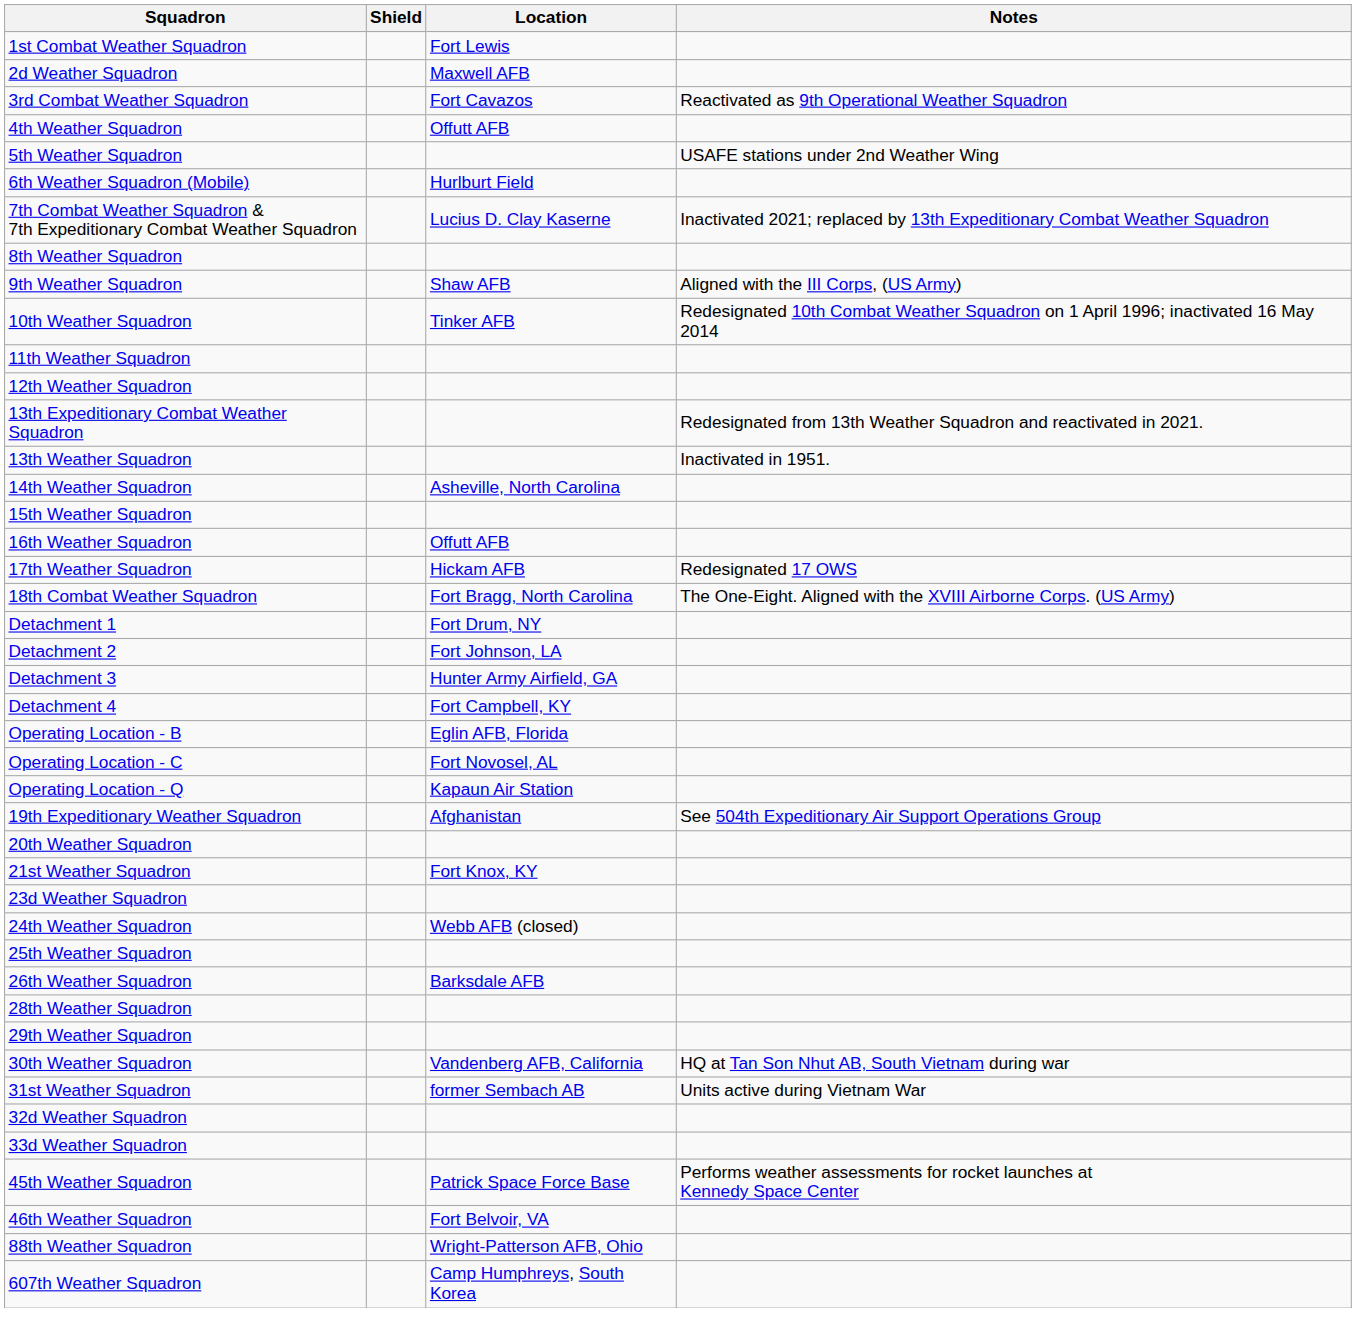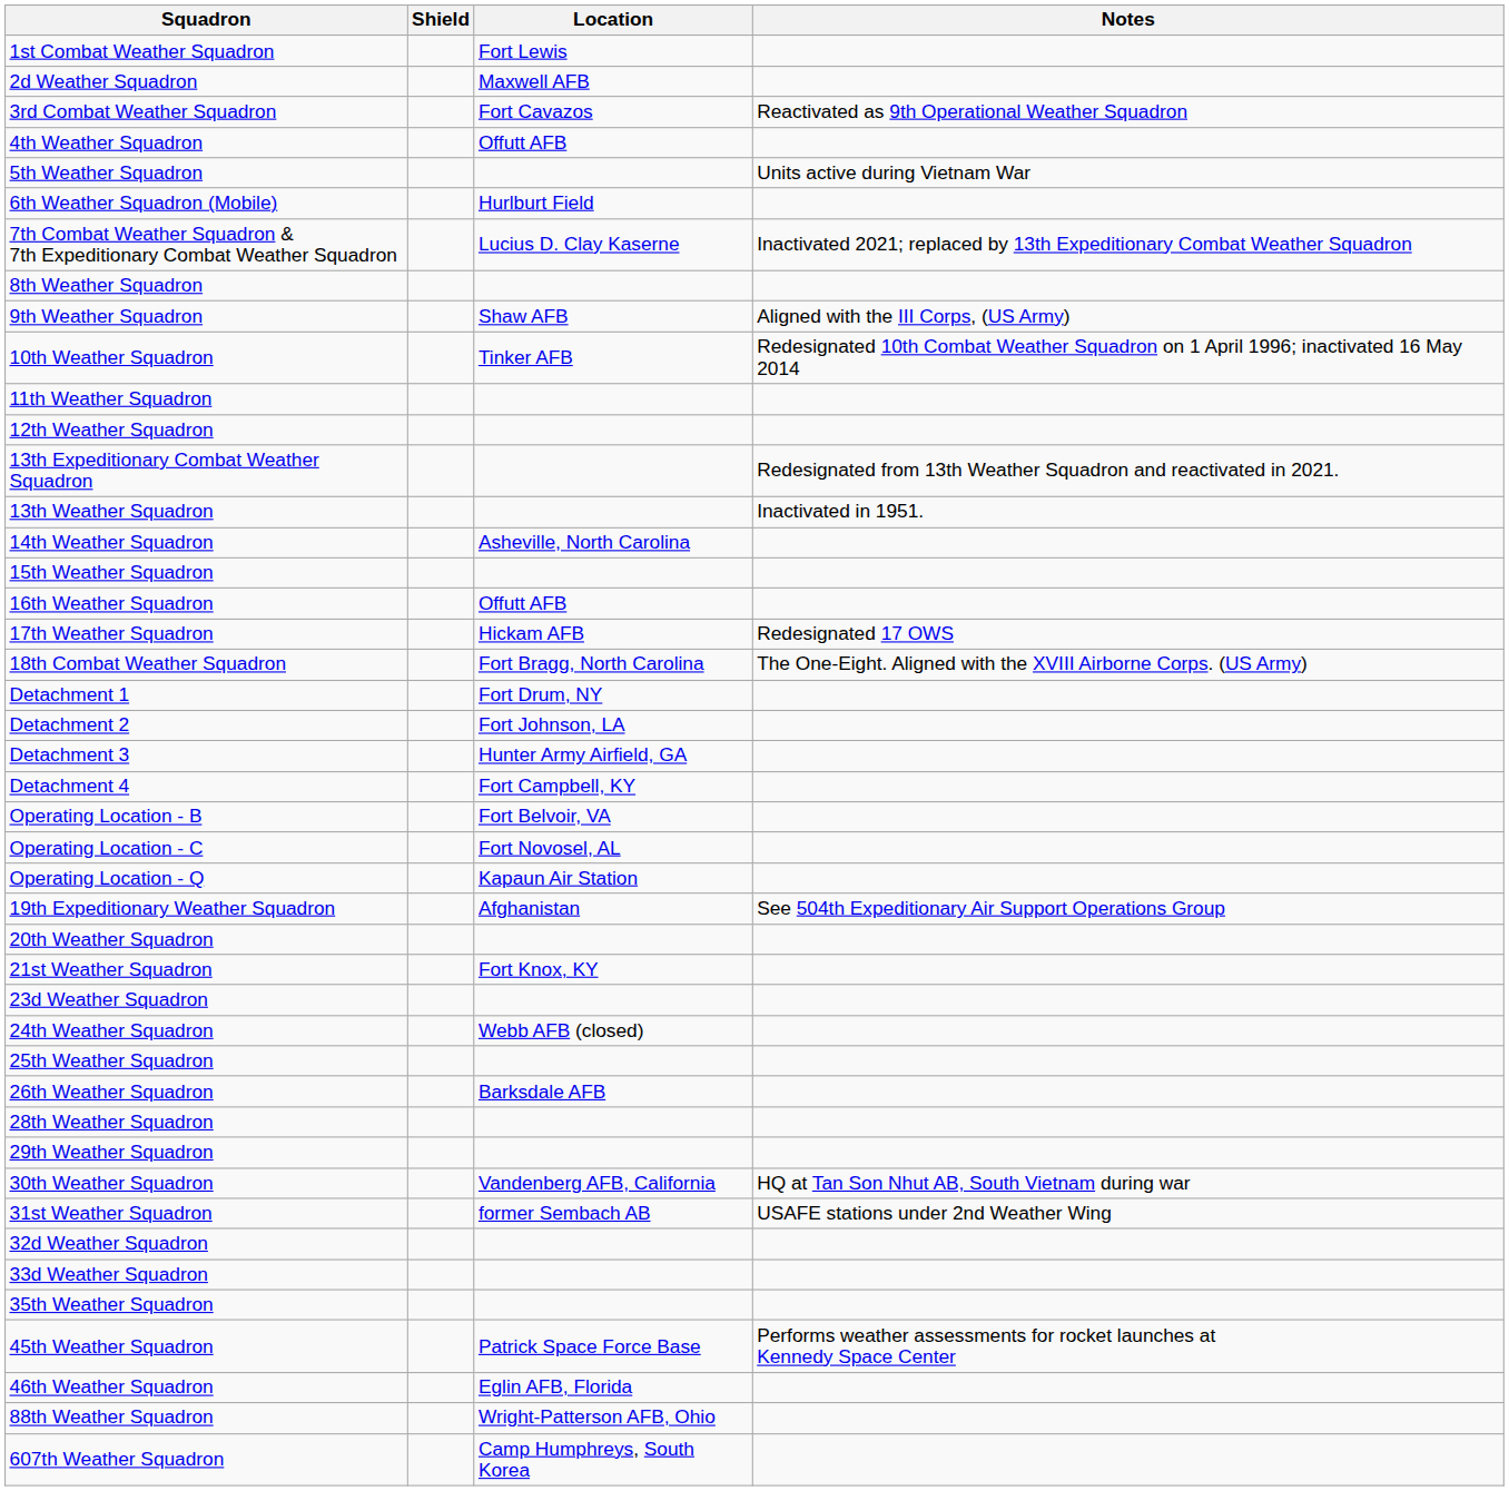5th Weather Squadron | Notes: USAFE stations under 2nd Weather Wing -> Units active during Vietnam War
Operating Location - B | Location: Eglin AFB, Florida -> Fort Belvoir, VA
31st Weather Squadron | Notes: Units active during Vietnam War -> USAFE stations under 2nd Weather Wing
+ row: 35th Weather Squadron
46th Weather Squadron | Location: Fort Belvoir, VA -> Eglin AFB, Florida
